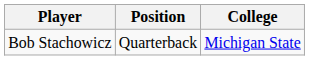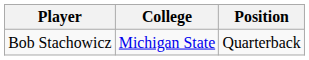columns swapped: Position <-> College
